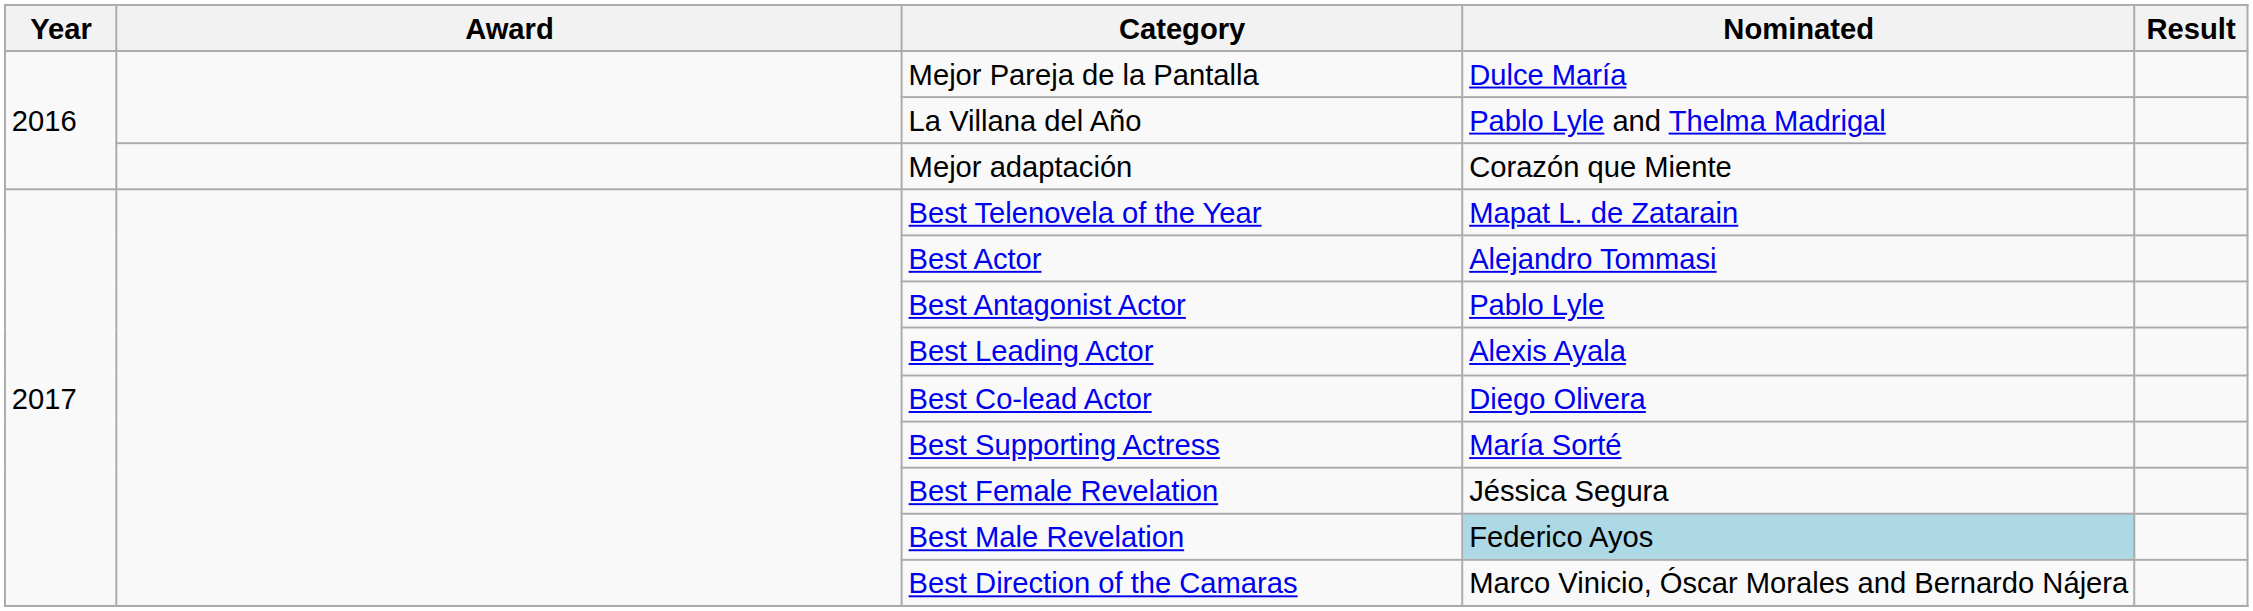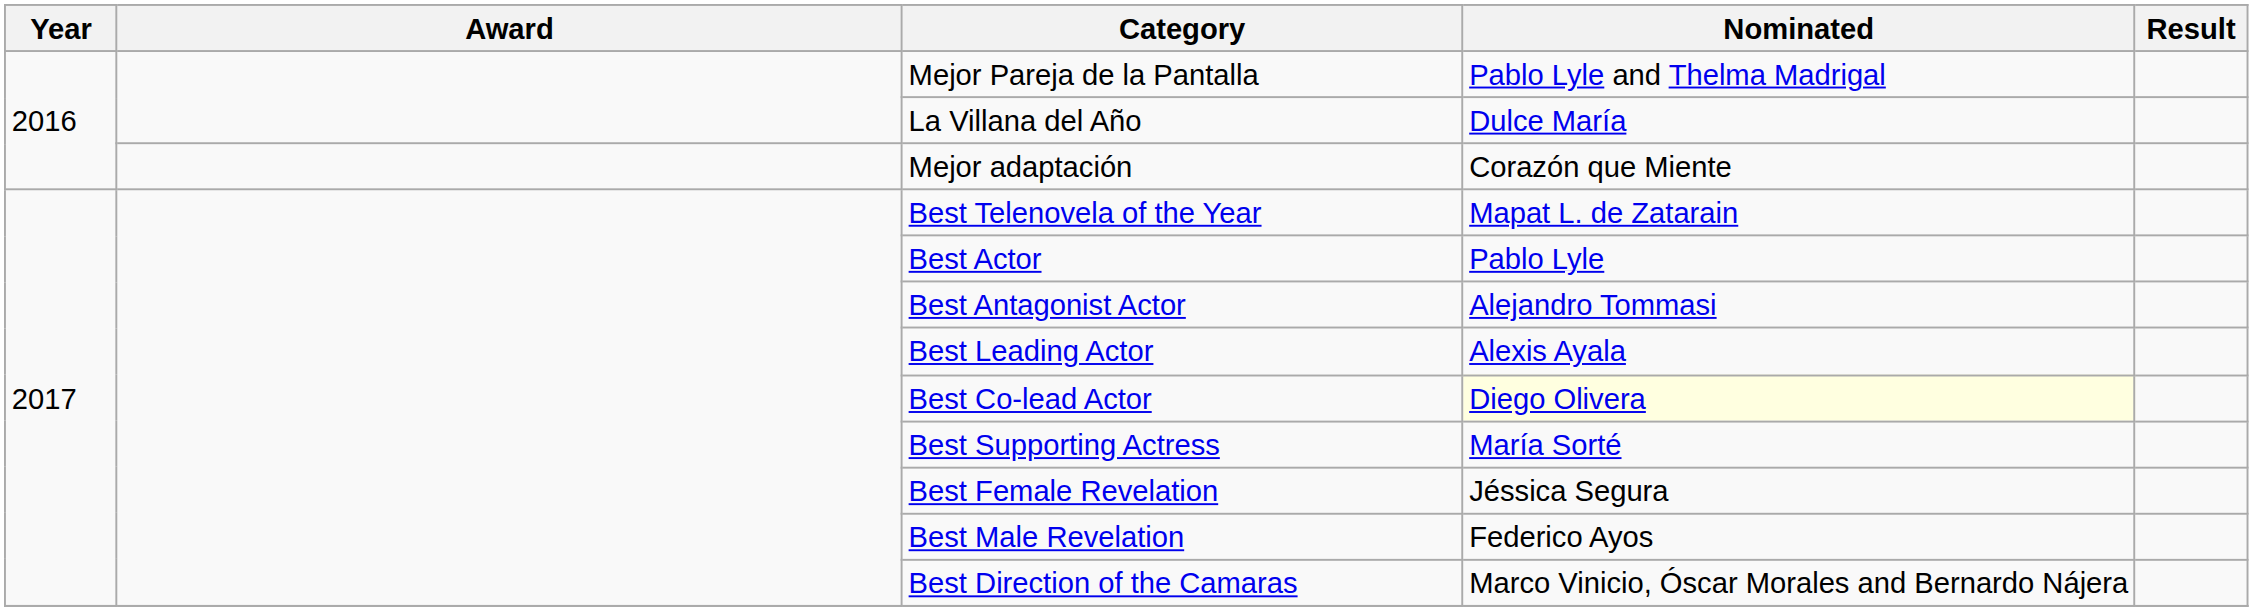Mejor Pareja de la Pantalla | Nominated: Dulce María -> Pablo Lyle and Thelma Madrigal
La Villana del Año | Nominated: Pablo Lyle and Thelma Madrigal -> Dulce María
Best Actor | Nominated: Alejandro Tommasi -> Pablo Lyle
Best Antagonist Actor | Nominated: Pablo Lyle -> Alejandro Tommasi
Best Co-lead Actor | Nominated: no background -> lightyellow background
Best Male Revelation | Nominated: lightblue background -> no background
